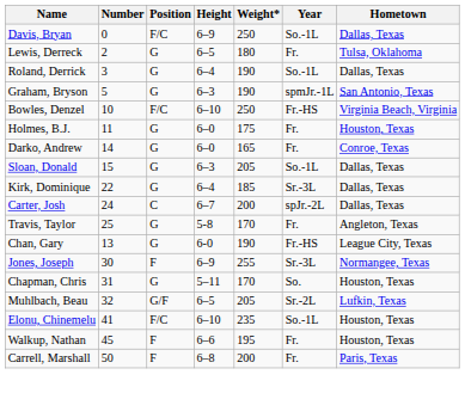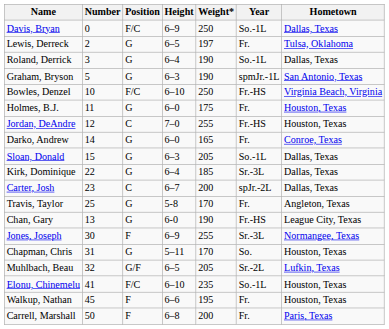Lewis, Derreck | Weight*: 180 -> 197
+ row: Jordan, DeAndre | 12 | C | 7–0 | 255 | Fr.-HS | Houston, Texas
Carter, Josh | Number: 24 -> 23
